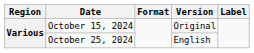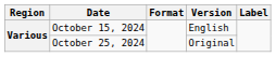October 15, 2024 | Version: Original -> English
October 25, 2024 | Version: English -> Original
